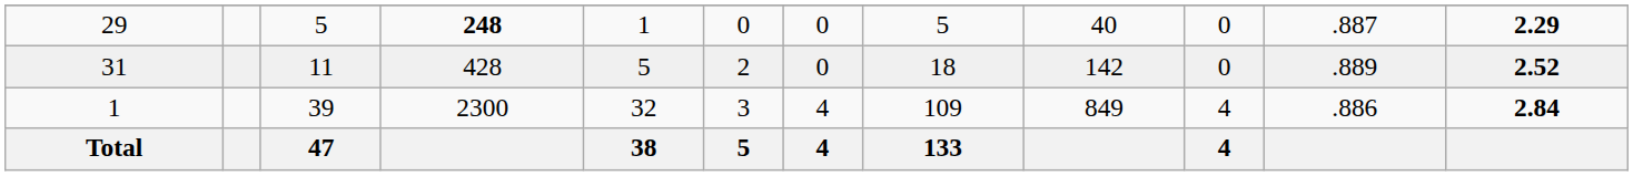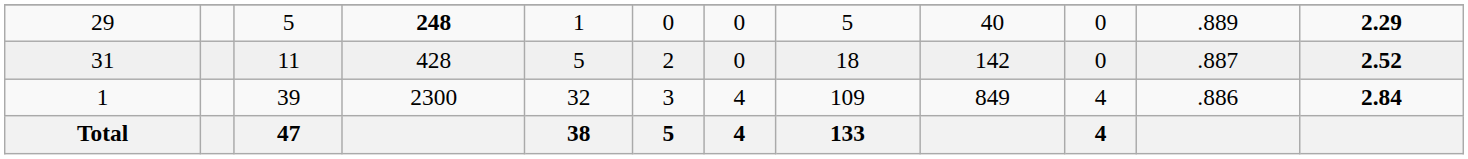29 | column 11: .887 -> .889
31 | column 11: .889 -> .887
